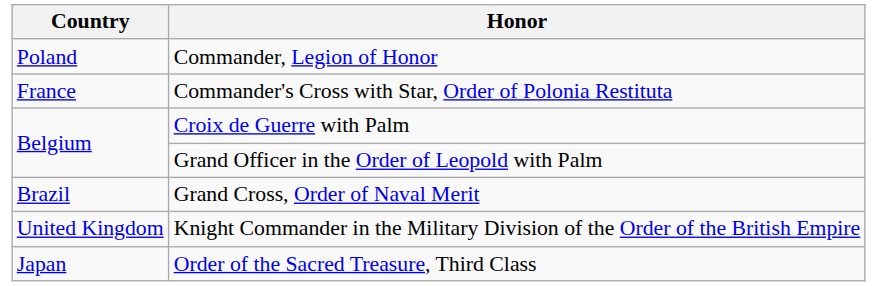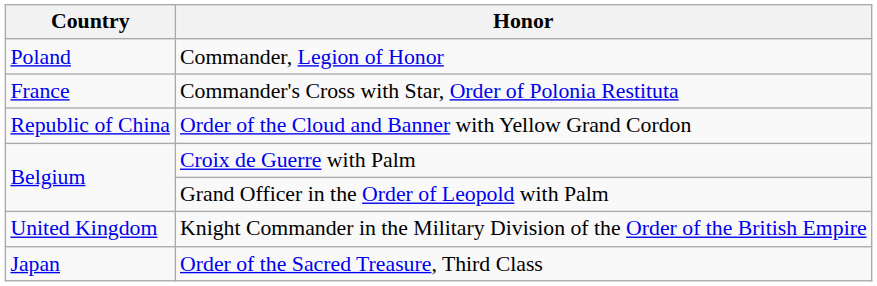+ row: Republic of China | Order of the Cloud and Banner with Yellow Grand Cordon
- row: Brazil | Grand Cross, Order of Naval Merit
